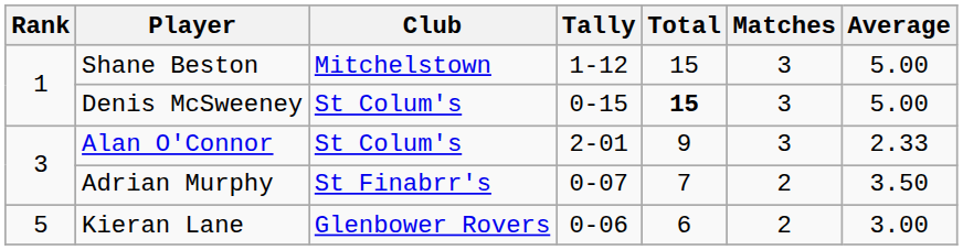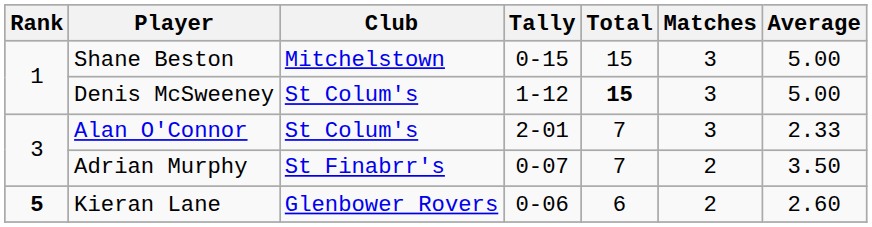Shane Beston | Tally: 1-12 -> 0-15
Denis McSweeney | Tally: 0-15 -> 1-12
Alan O'Connor | Total: 9 -> 7
Kieran Lane | Rank: normal -> bold
Kieran Lane | Average: 3.00 -> 2.60
